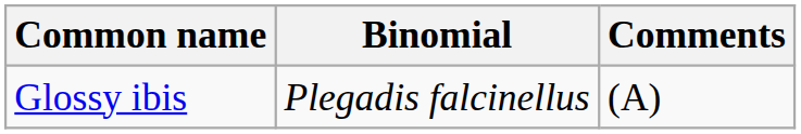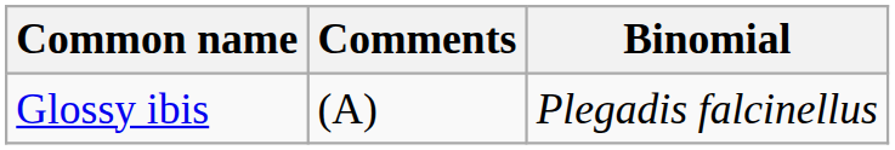columns swapped: Binomial <-> Comments
